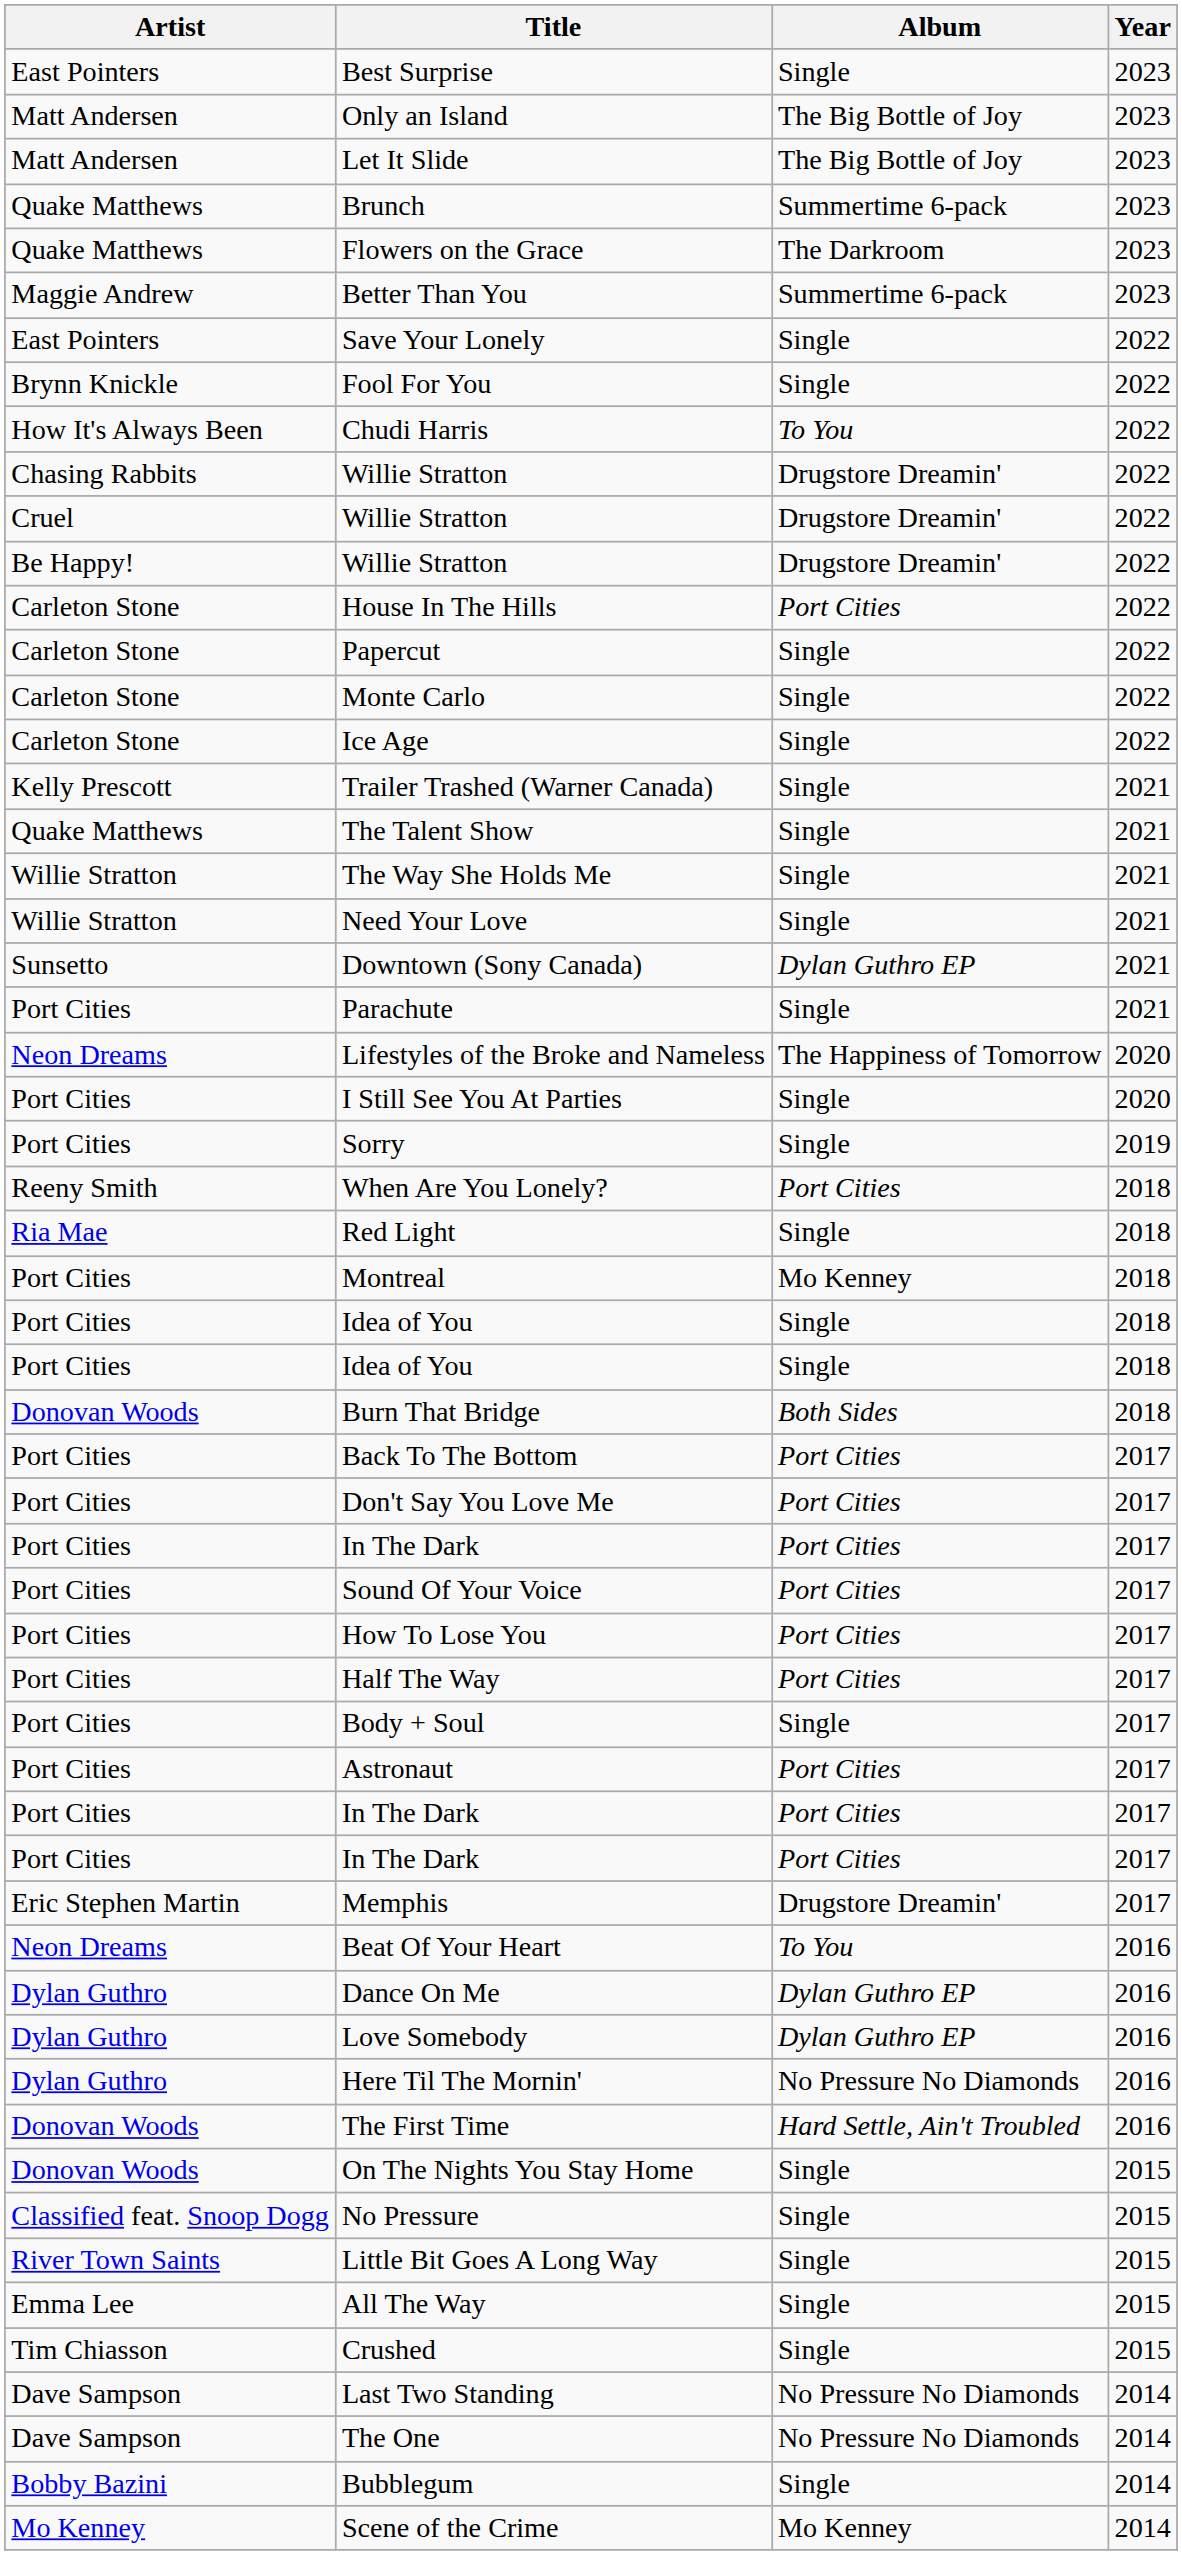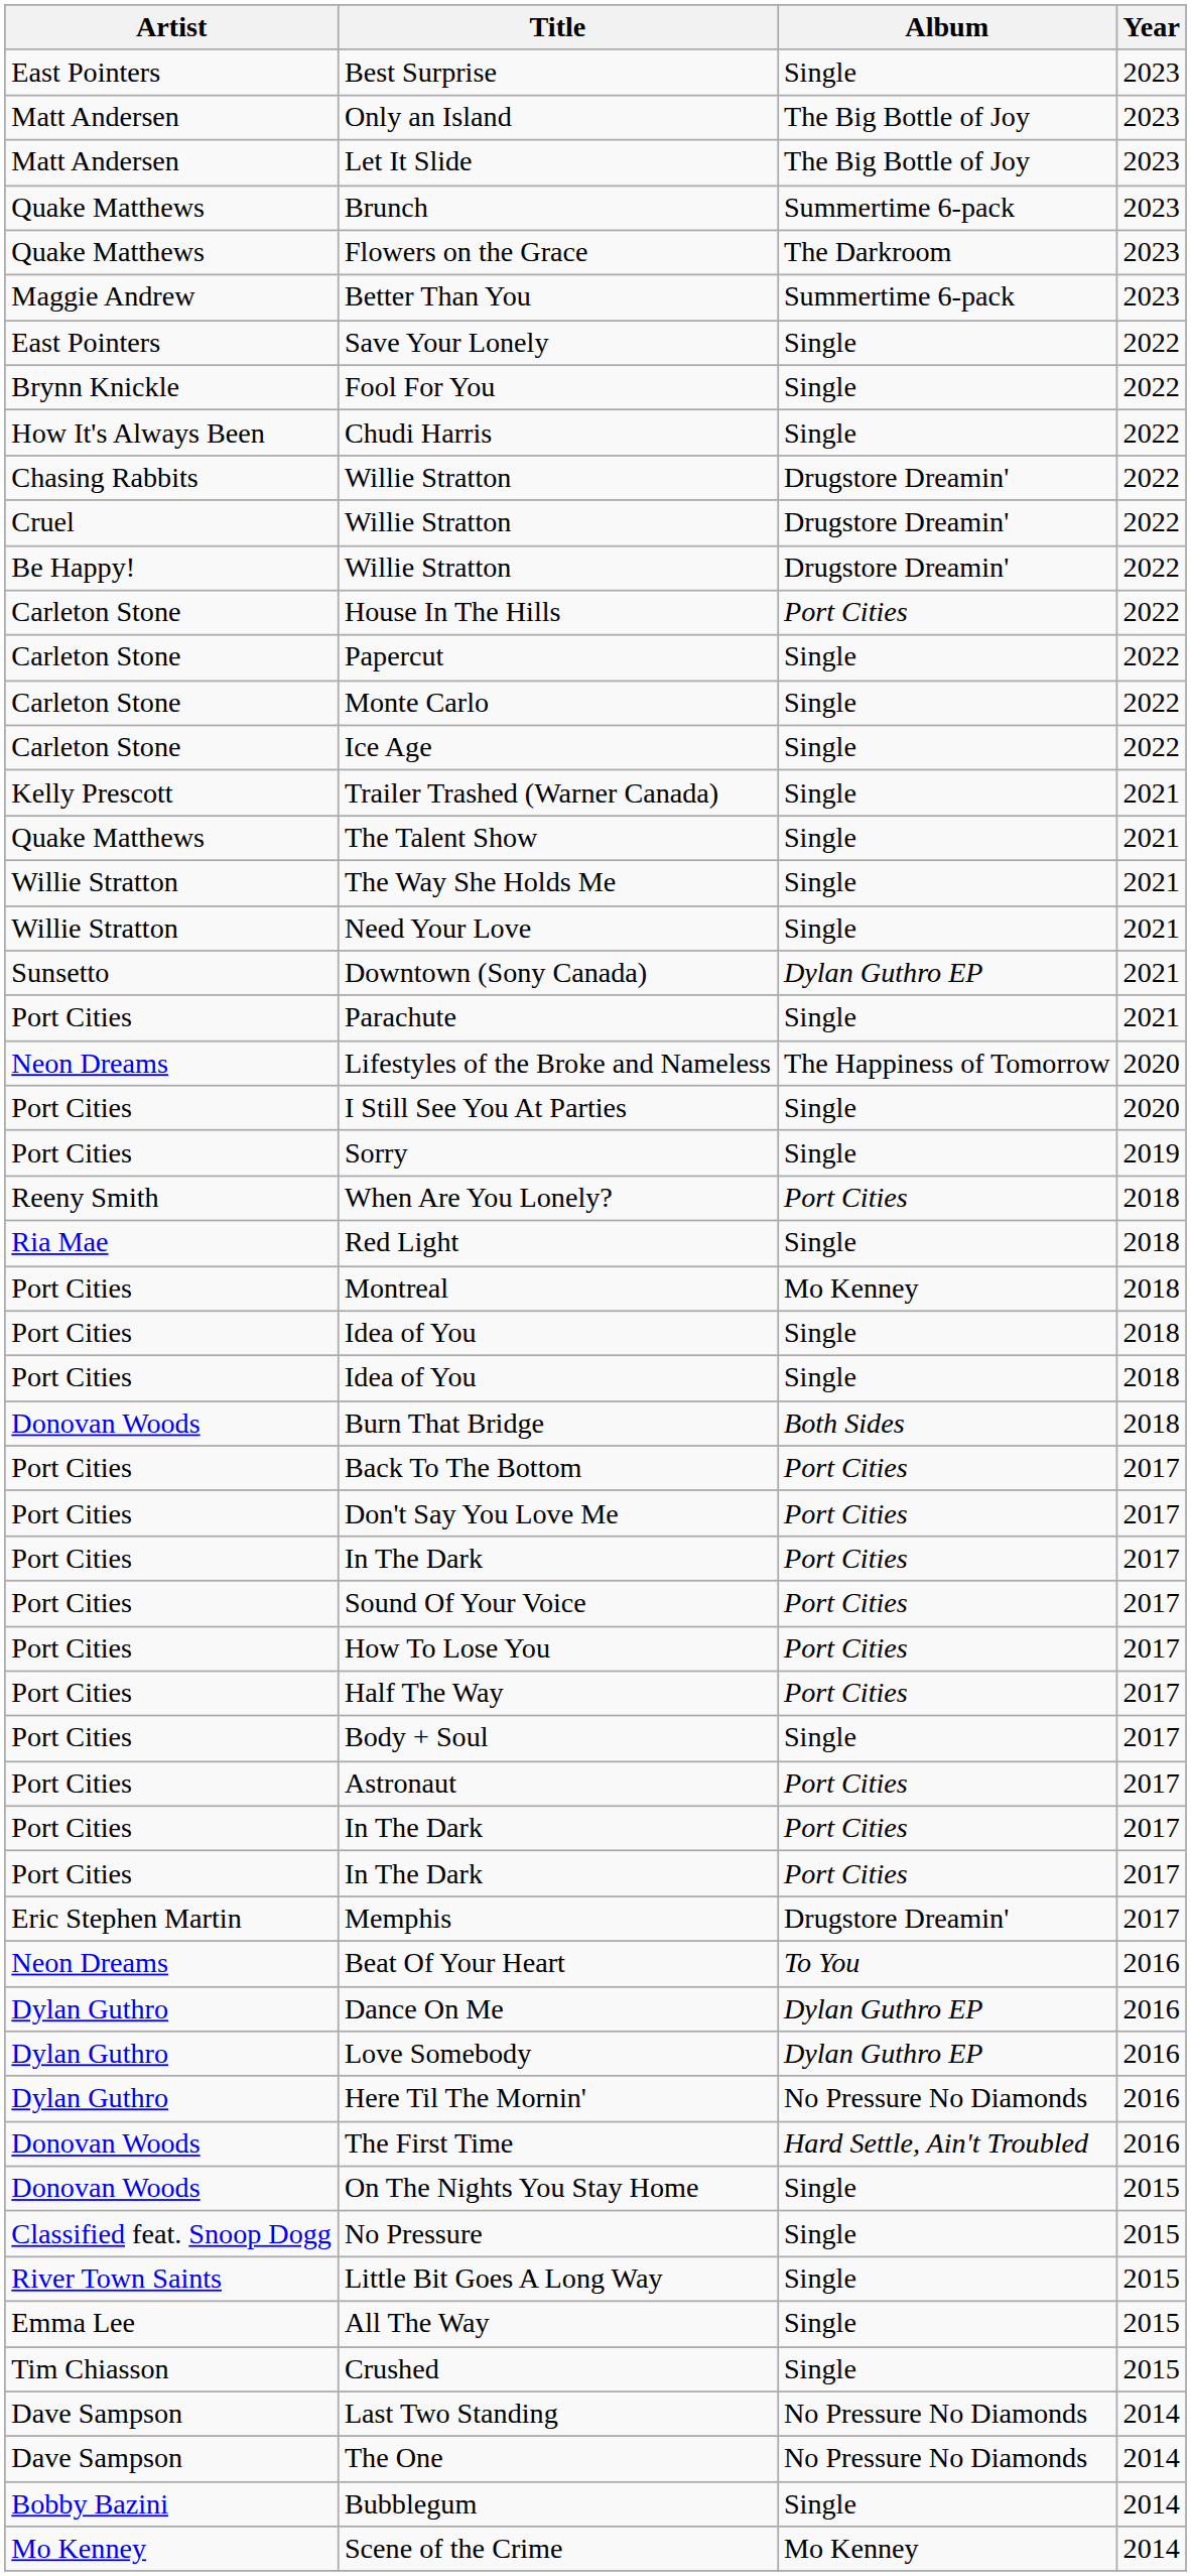Chudi Harris | Album: To You -> Single
